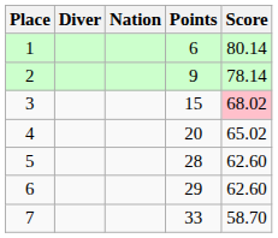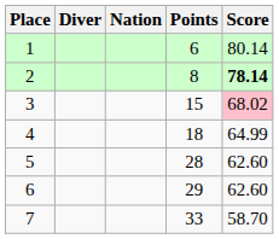2 | Points: 9 -> 8
2 | Score: normal -> bold
4 | Points: 20 -> 18
4 | Score: 65.02 -> 64.99
